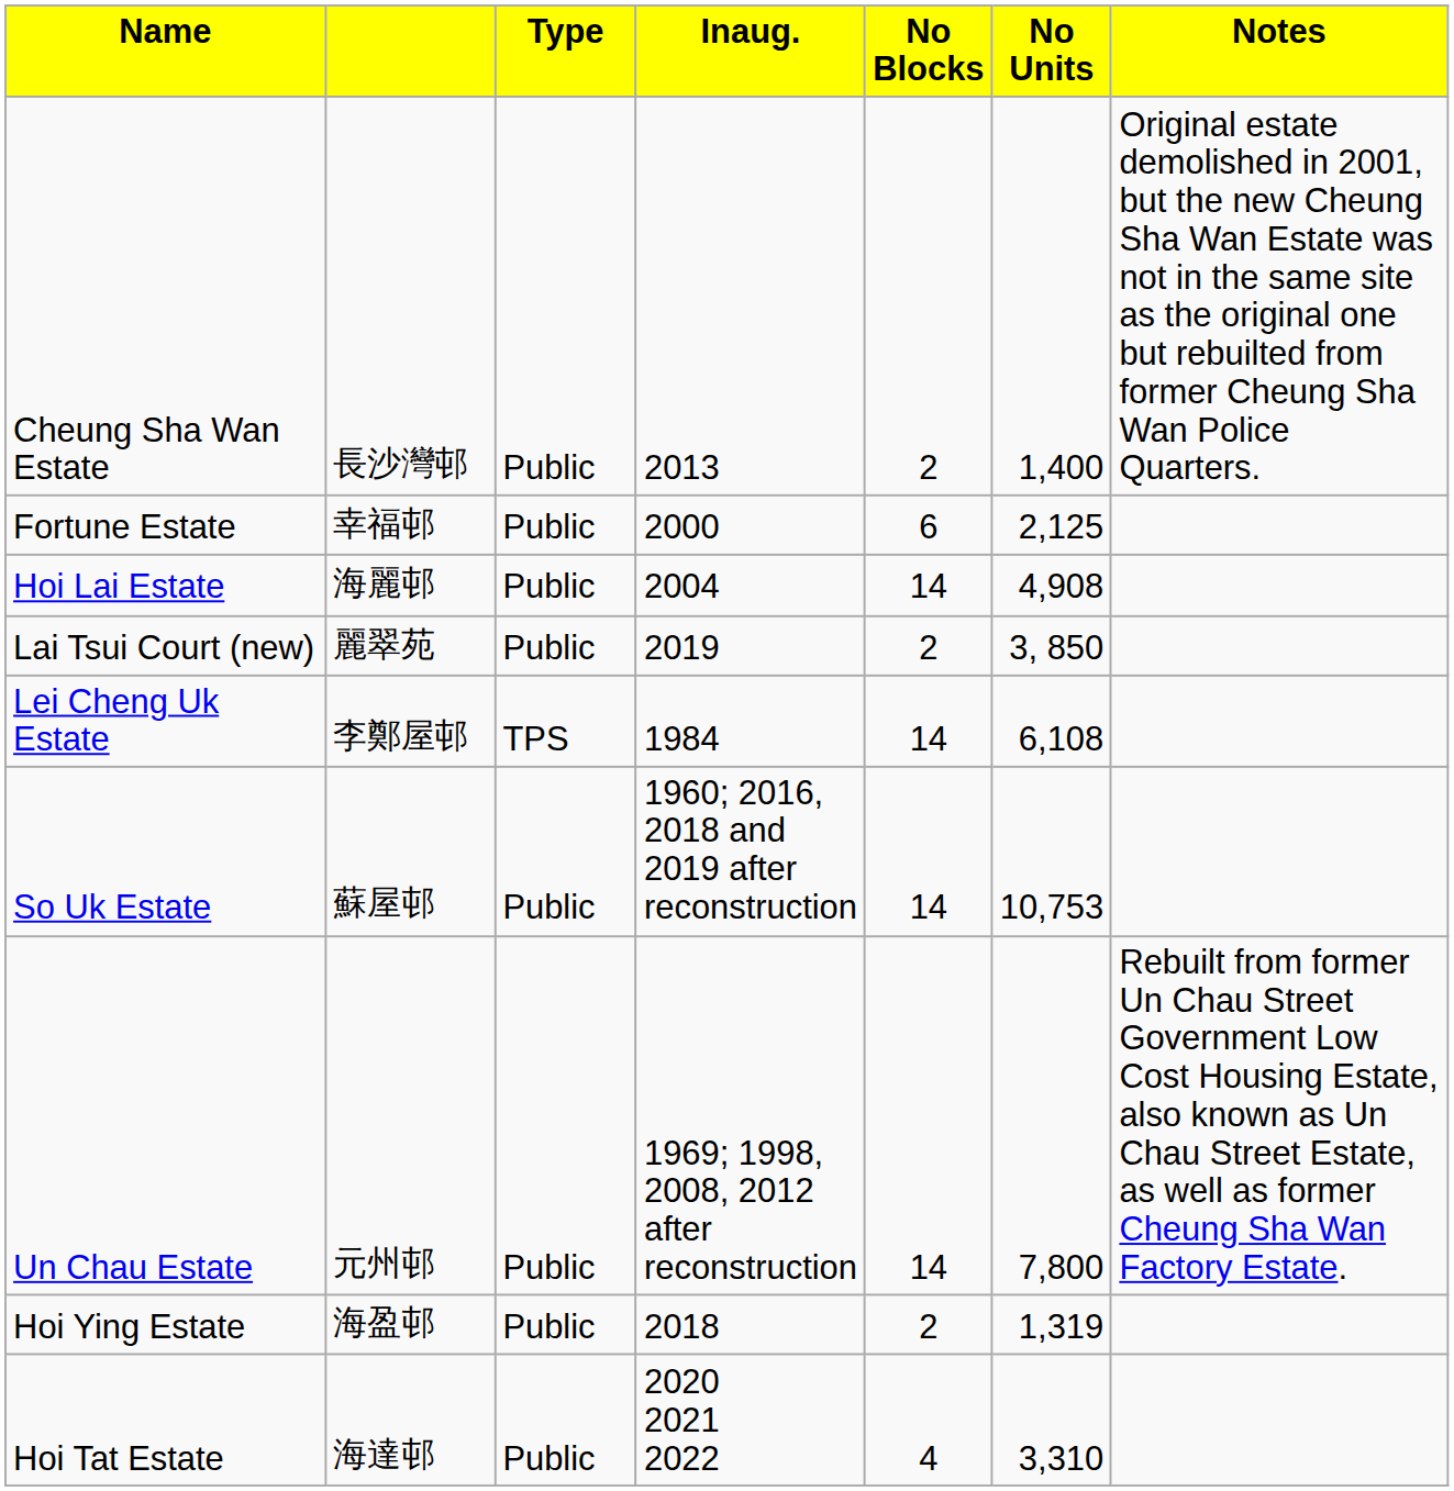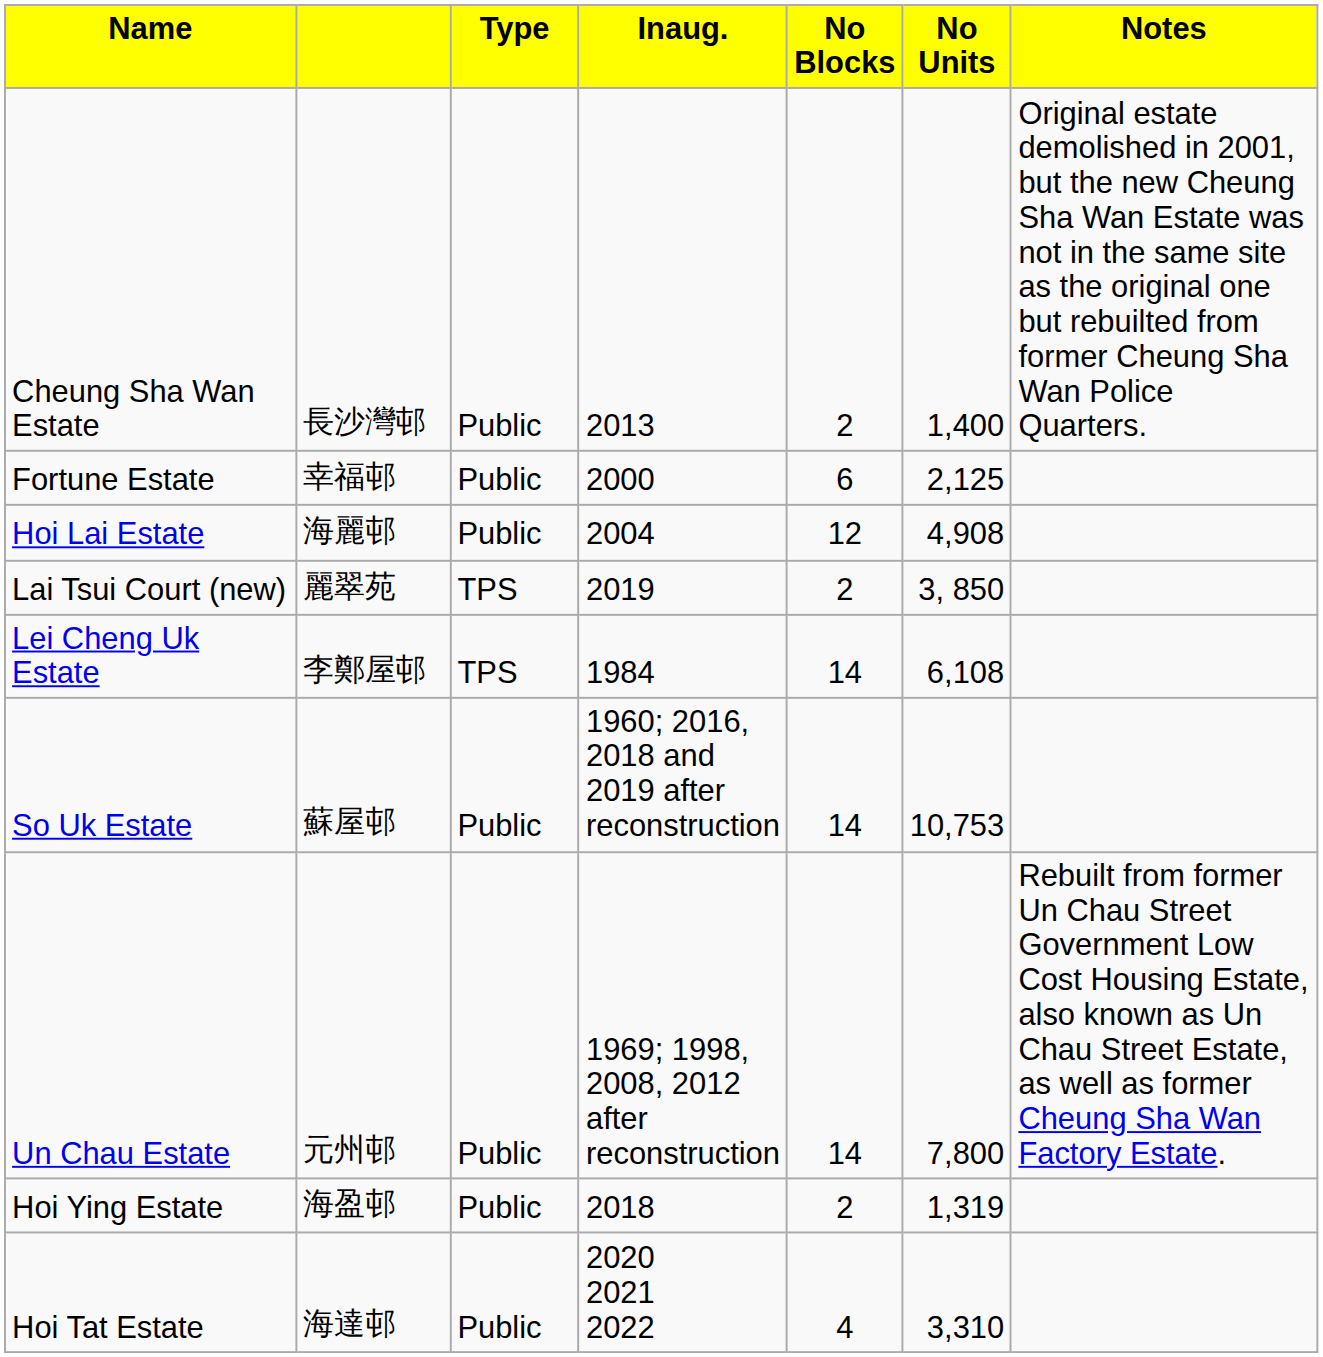Hoi Lai Estate | column 5: 14 -> 12
Lai Tsui Court (new) | column 3: Public -> TPS
